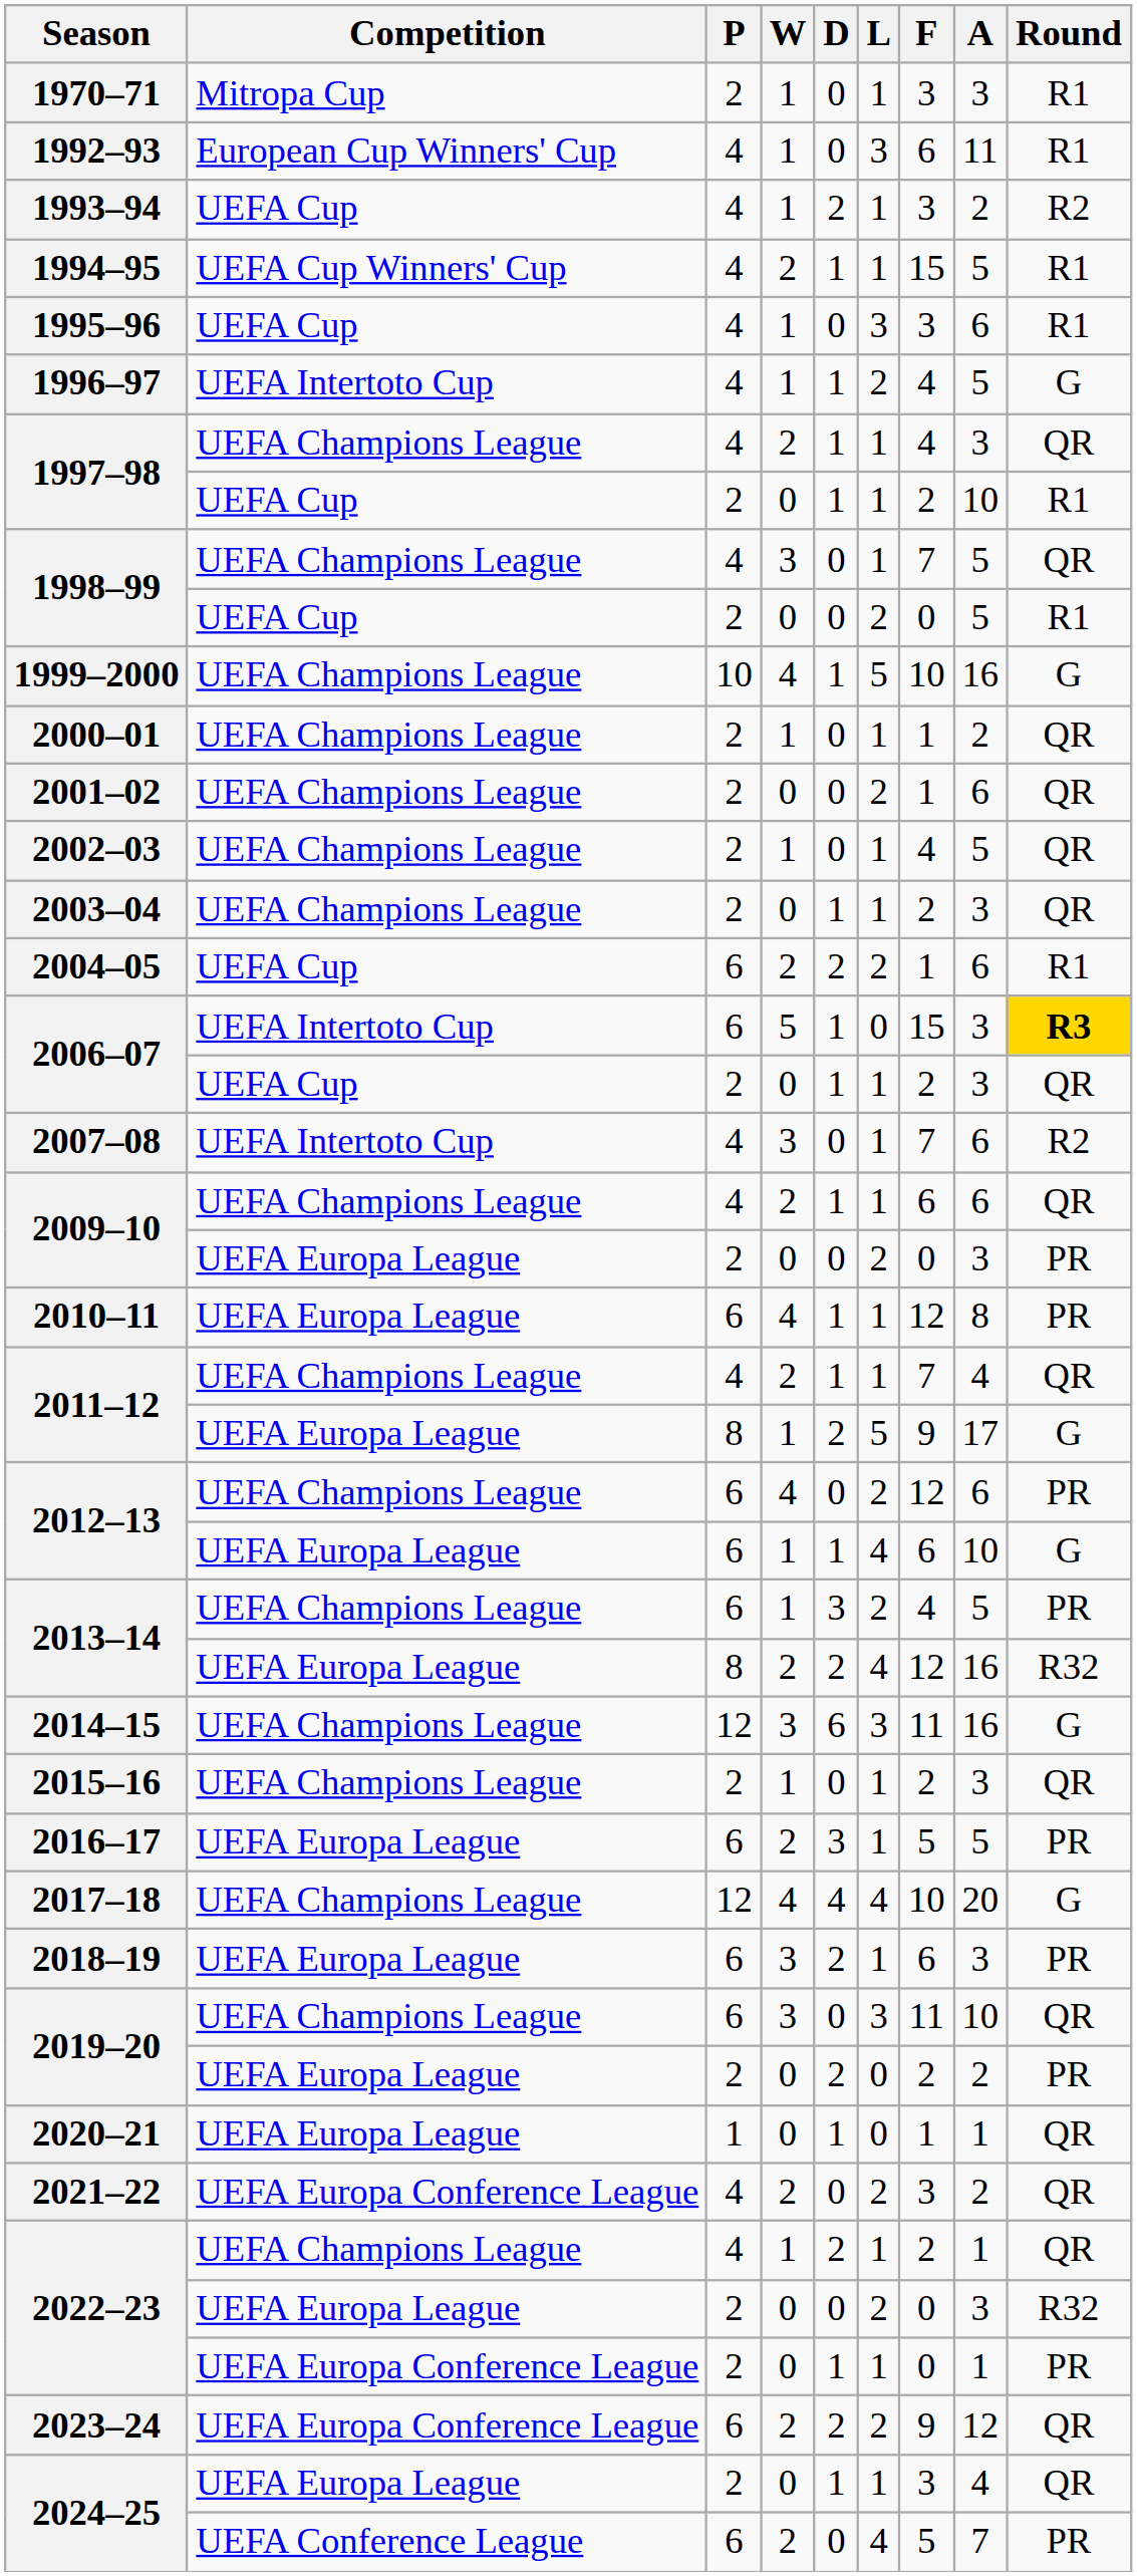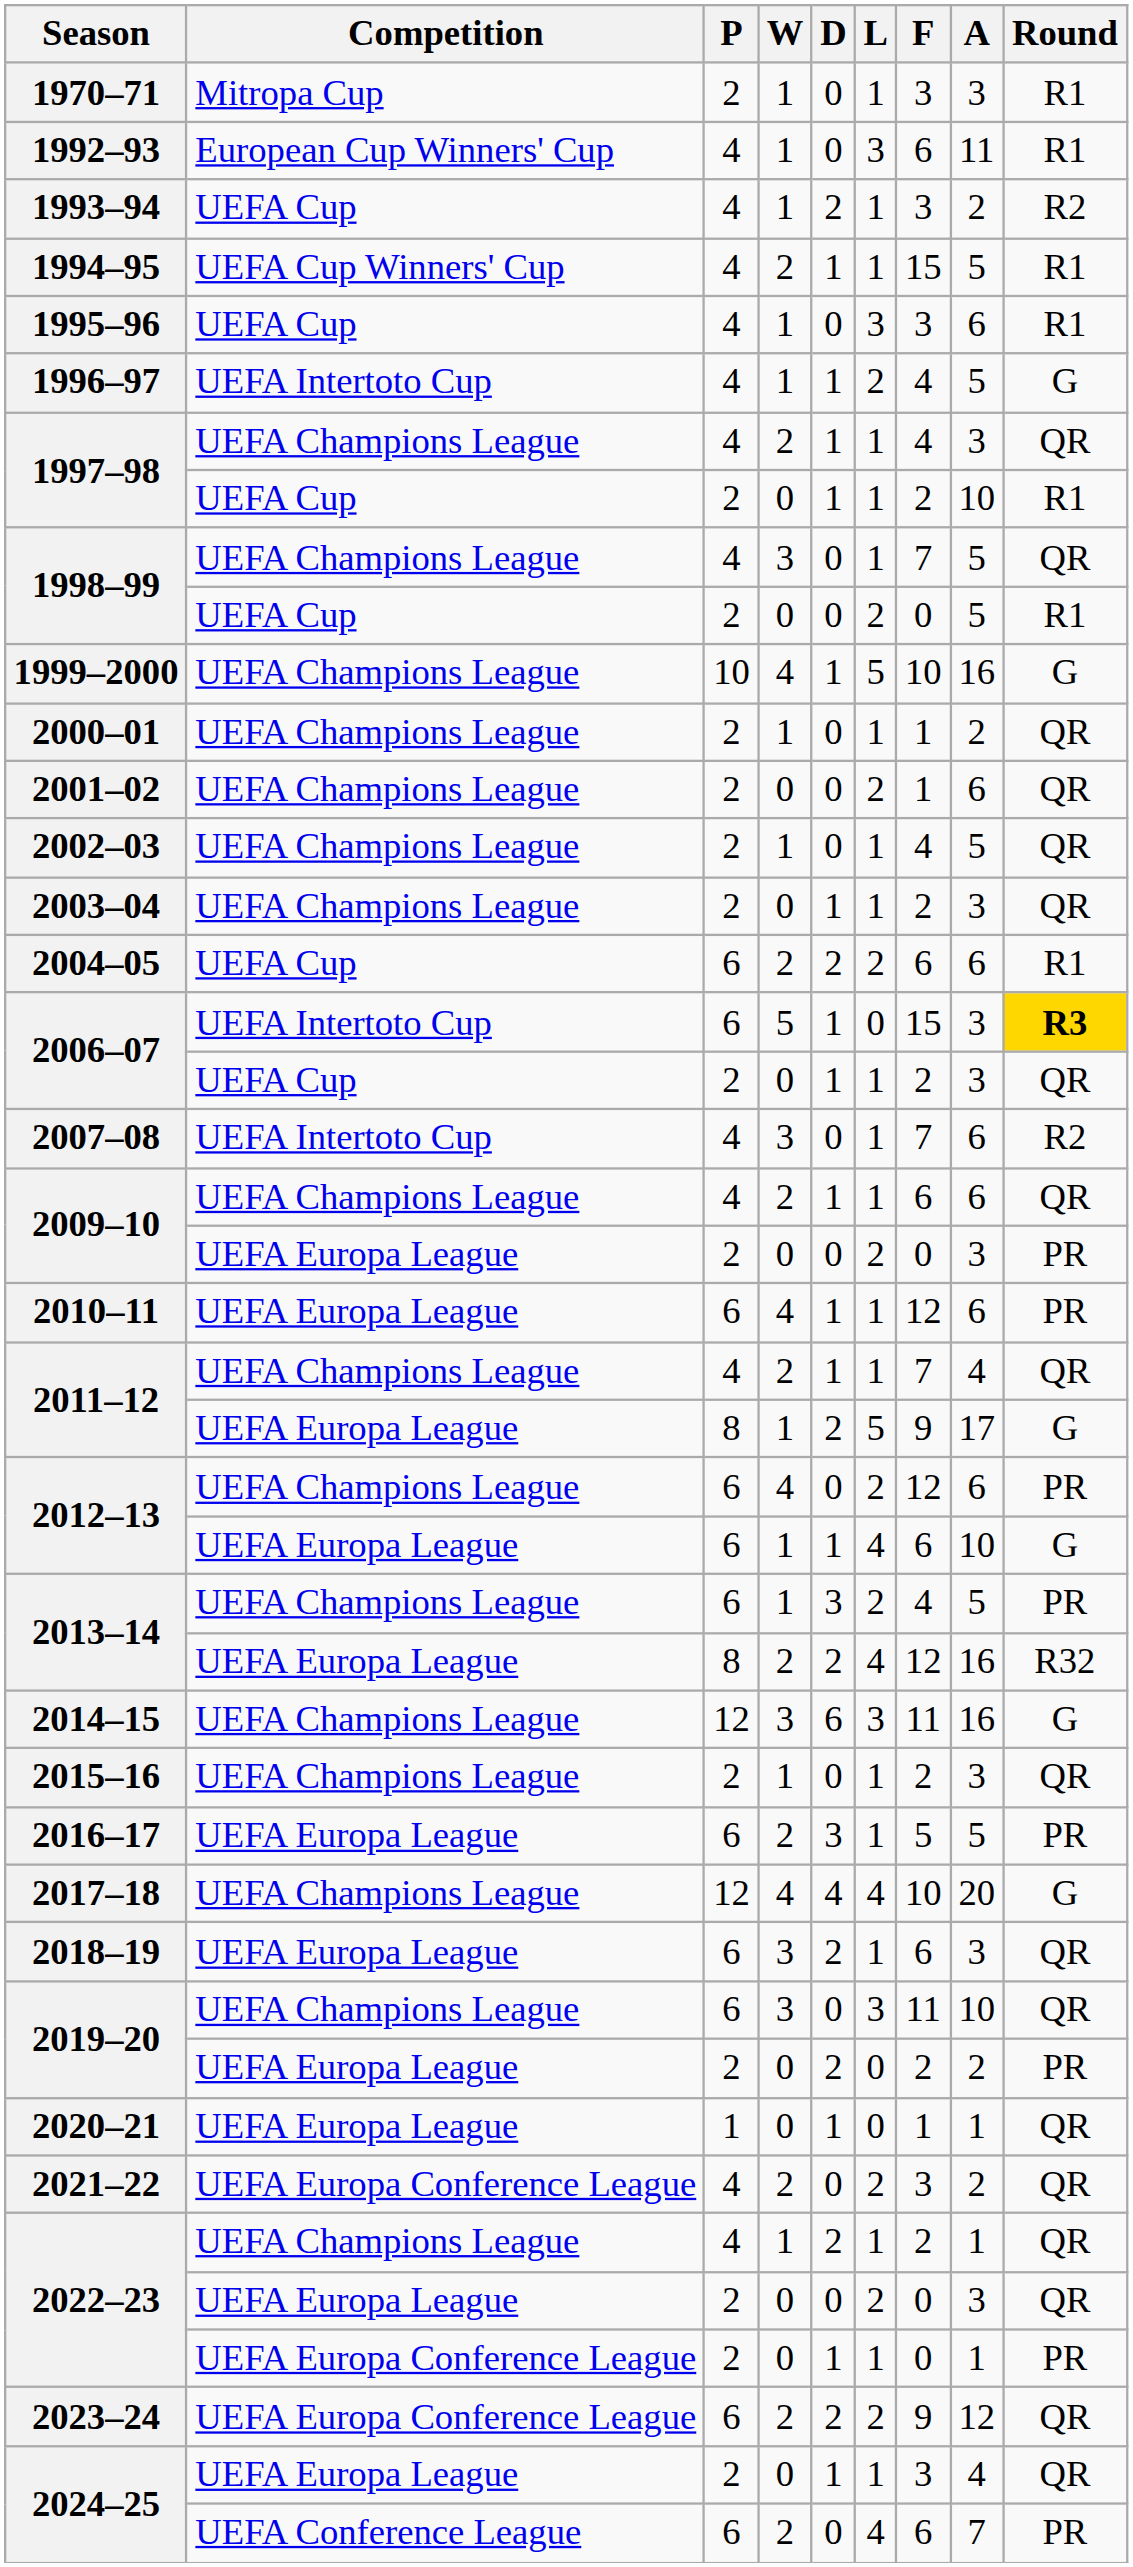2004–05 | F: 1 -> 6
2010–11 | A: 8 -> 6
2018–19 | Round: PR -> QR
2022–23 / UEFA Europa League | Round: R32 -> QR
2024–25 / UEFA Conference League | F: 5 -> 6
